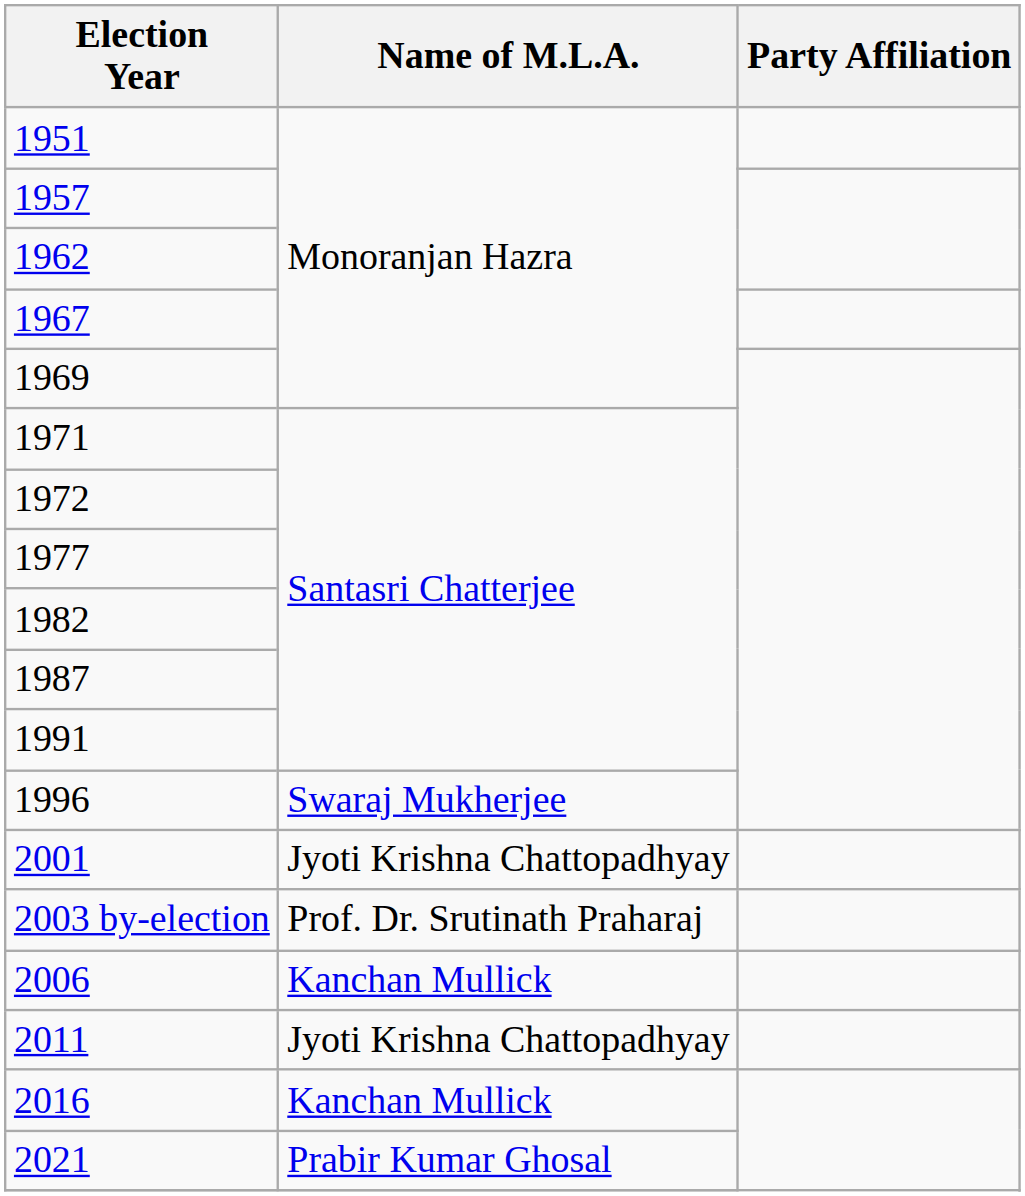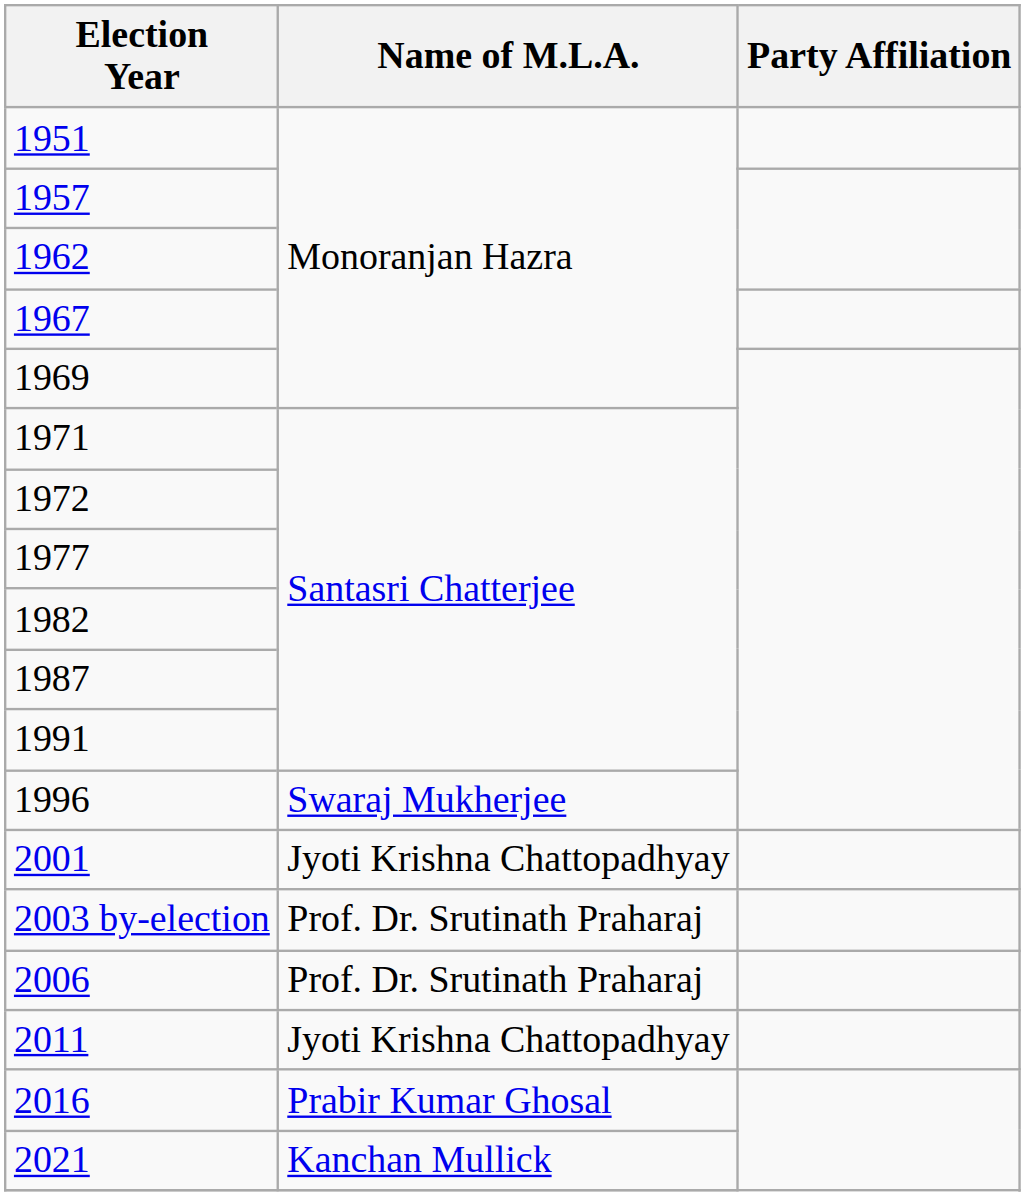2006 | Name of M.L.A.: Kanchan Mullick -> Prof. Dr. Srutinath Praharaj
2016 | Name of M.L.A.: Kanchan Mullick -> Prabir Kumar Ghosal
2021 | Name of M.L.A.: Prabir Kumar Ghosal -> Kanchan Mullick
